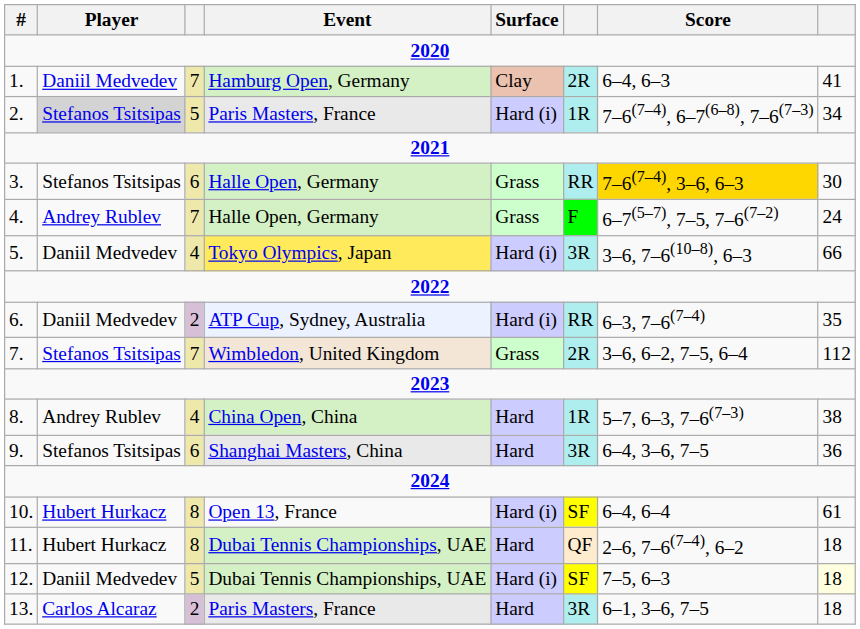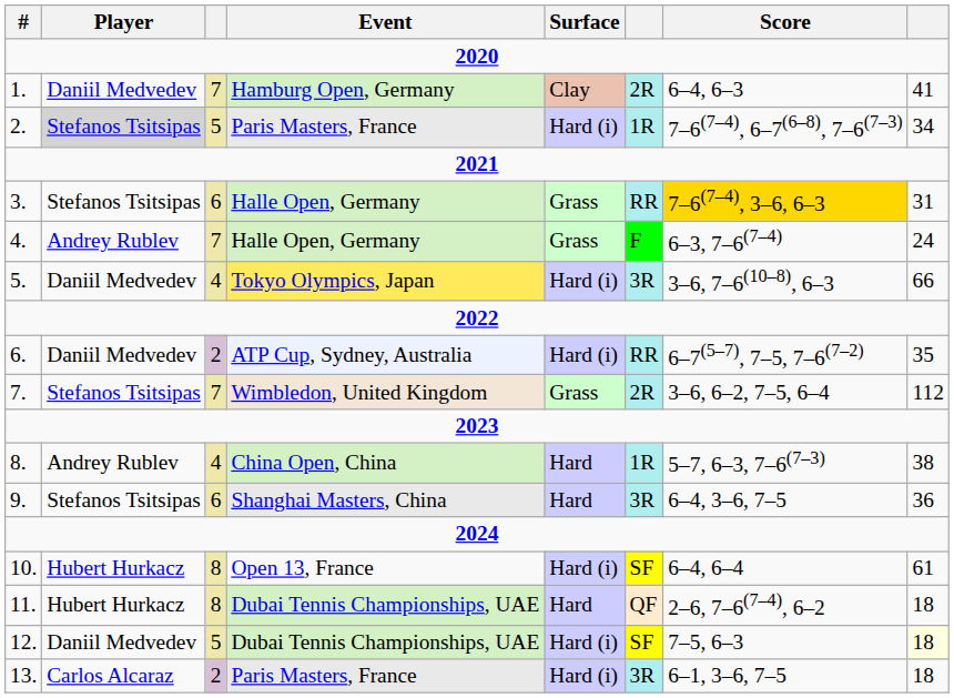3. | column 8: 30 -> 31
4. | Score: 6–7(5–7), 7–5, 7–6(7–2) -> 6–3, 7–6(7–4)
6. | Score: 6–3, 7–6(7–4) -> 6–7(5–7), 7–5, 7–6(7–2)
13. | Surface: Hard -> Hard (i)
